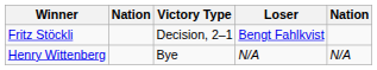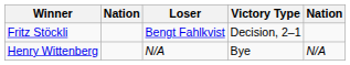columns swapped: Victory Type <-> Loser
